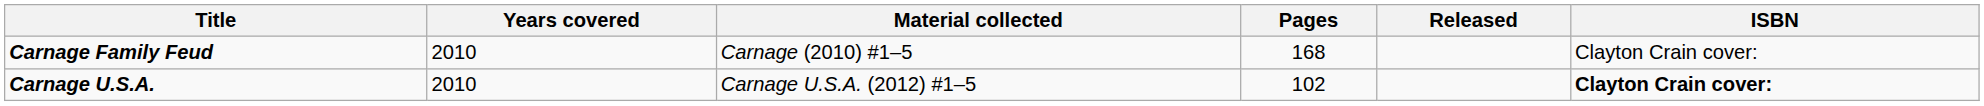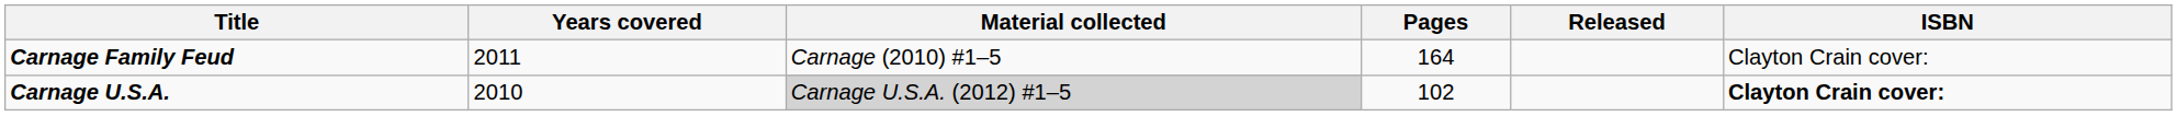Carnage Family Feud | Years covered: 2010 -> 2011
Carnage Family Feud | Pages: 168 -> 164
Carnage U.S.A. | Material collected: no background -> lightgrey background
